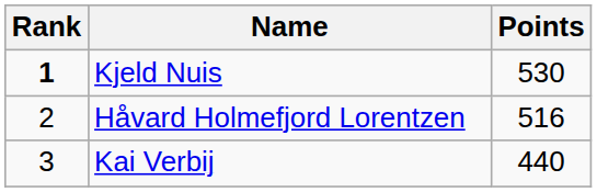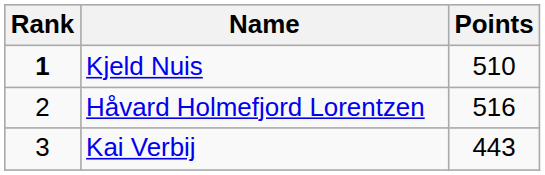Kjeld Nuis | Points: 530 -> 510
Kai Verbij | Points: 440 -> 443
